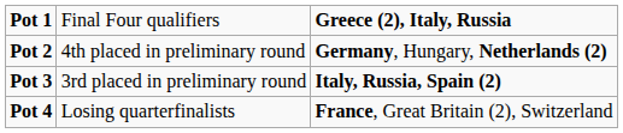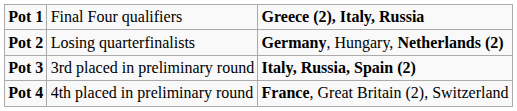Pot 2 | column 2: 4th placed in preliminary round -> Losing quarterfinalists
Pot 4 | column 2: Losing quarterfinalists -> 4th placed in preliminary round
